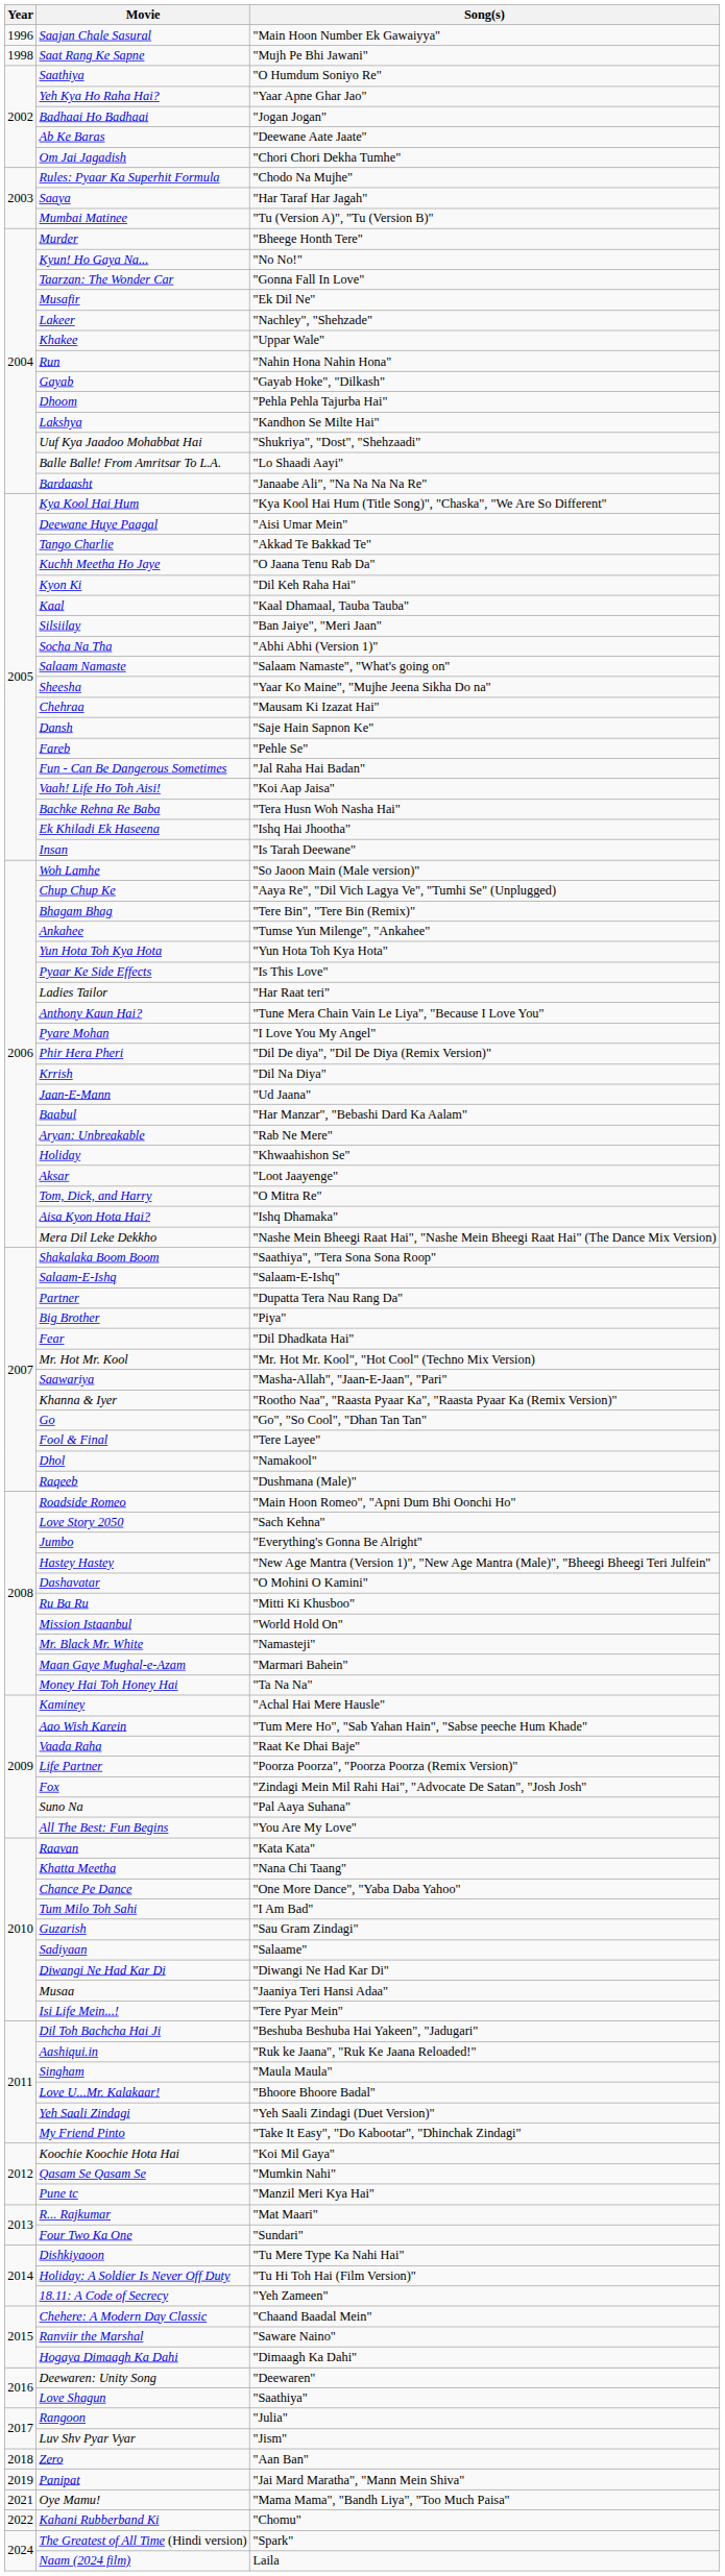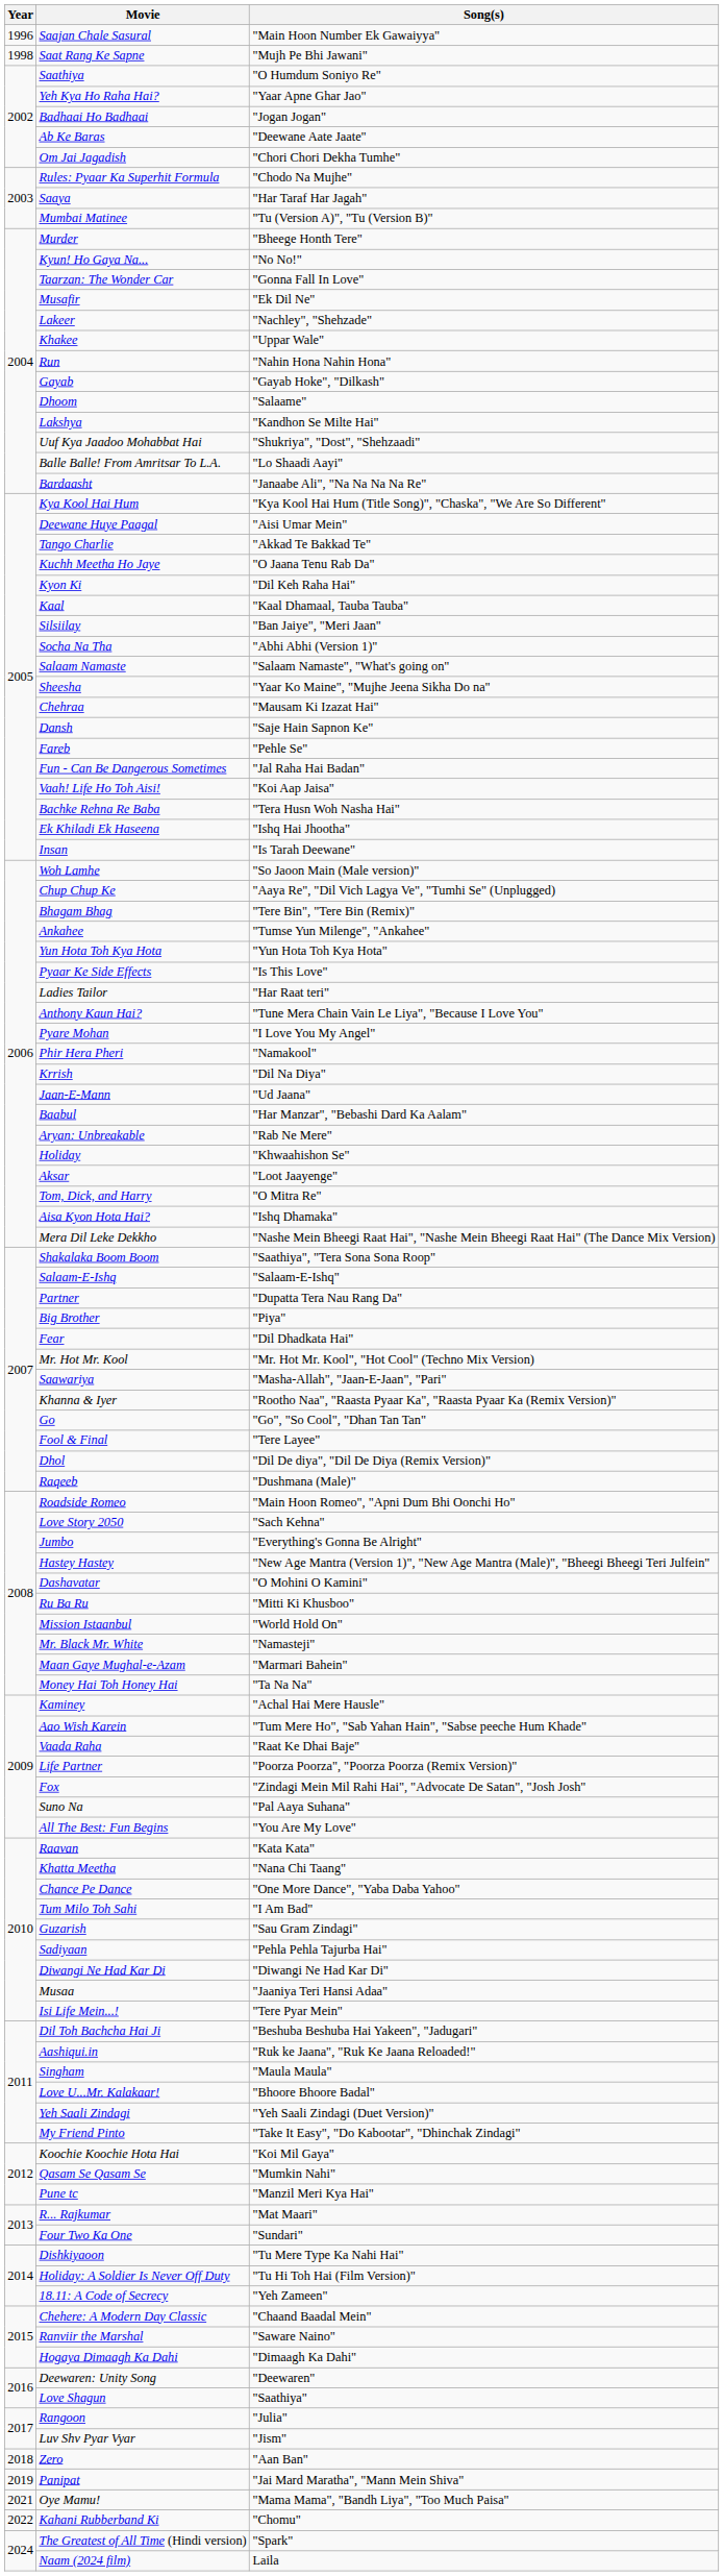Dhoom | Song(s): "Pehla Pehla Tajurba Hai" -> "Salaame"
Phir Hera Pheri | Song(s): "Dil De diya", "Dil De Diya (Remix Version)" -> "Namakool"
Dhol | Song(s): "Namakool" -> "Dil De diya", "Dil De Diya (Remix Version)"
Sadiyaan | Song(s): "Salaame" -> "Pehla Pehla Tajurba Hai"
